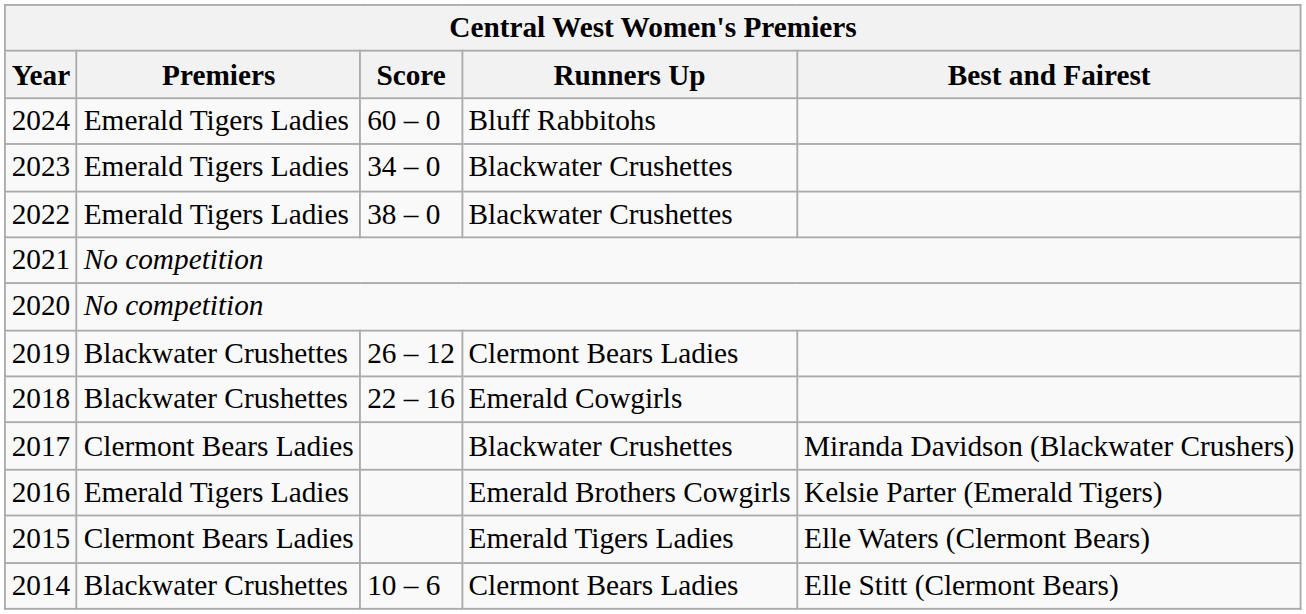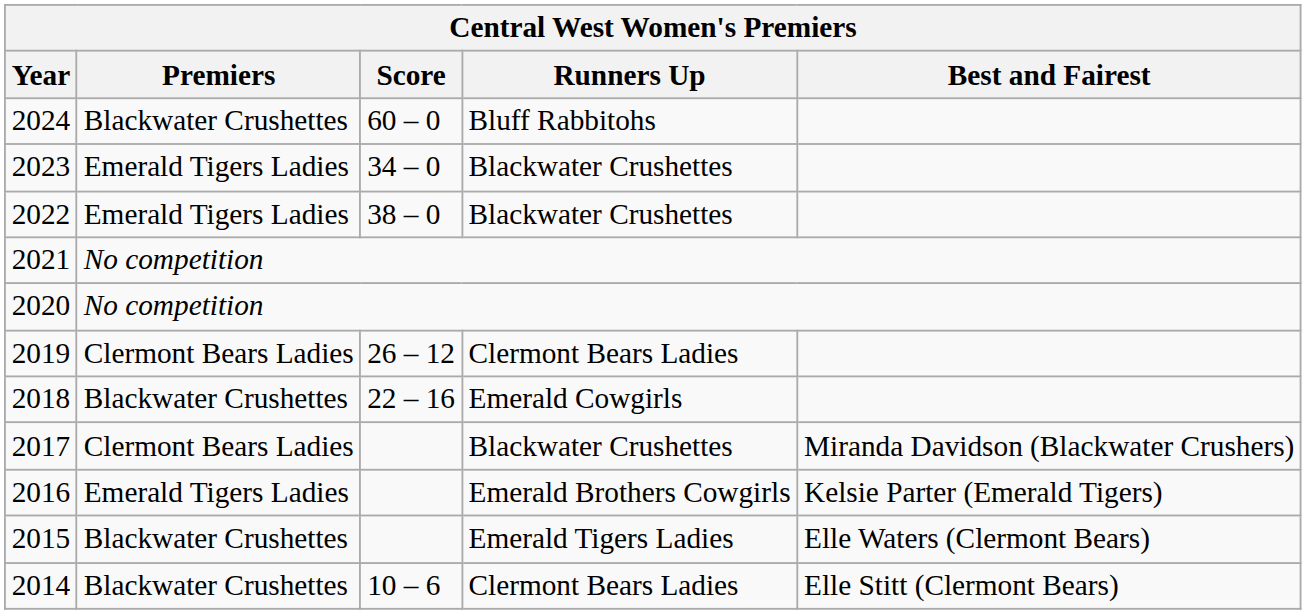2024 | Premiers: Emerald Tigers Ladies -> Blackwater Crushettes
2019 | Premiers: Blackwater Crushettes -> Clermont Bears Ladies
2015 | Premiers: Clermont Bears Ladies -> Blackwater Crushettes
